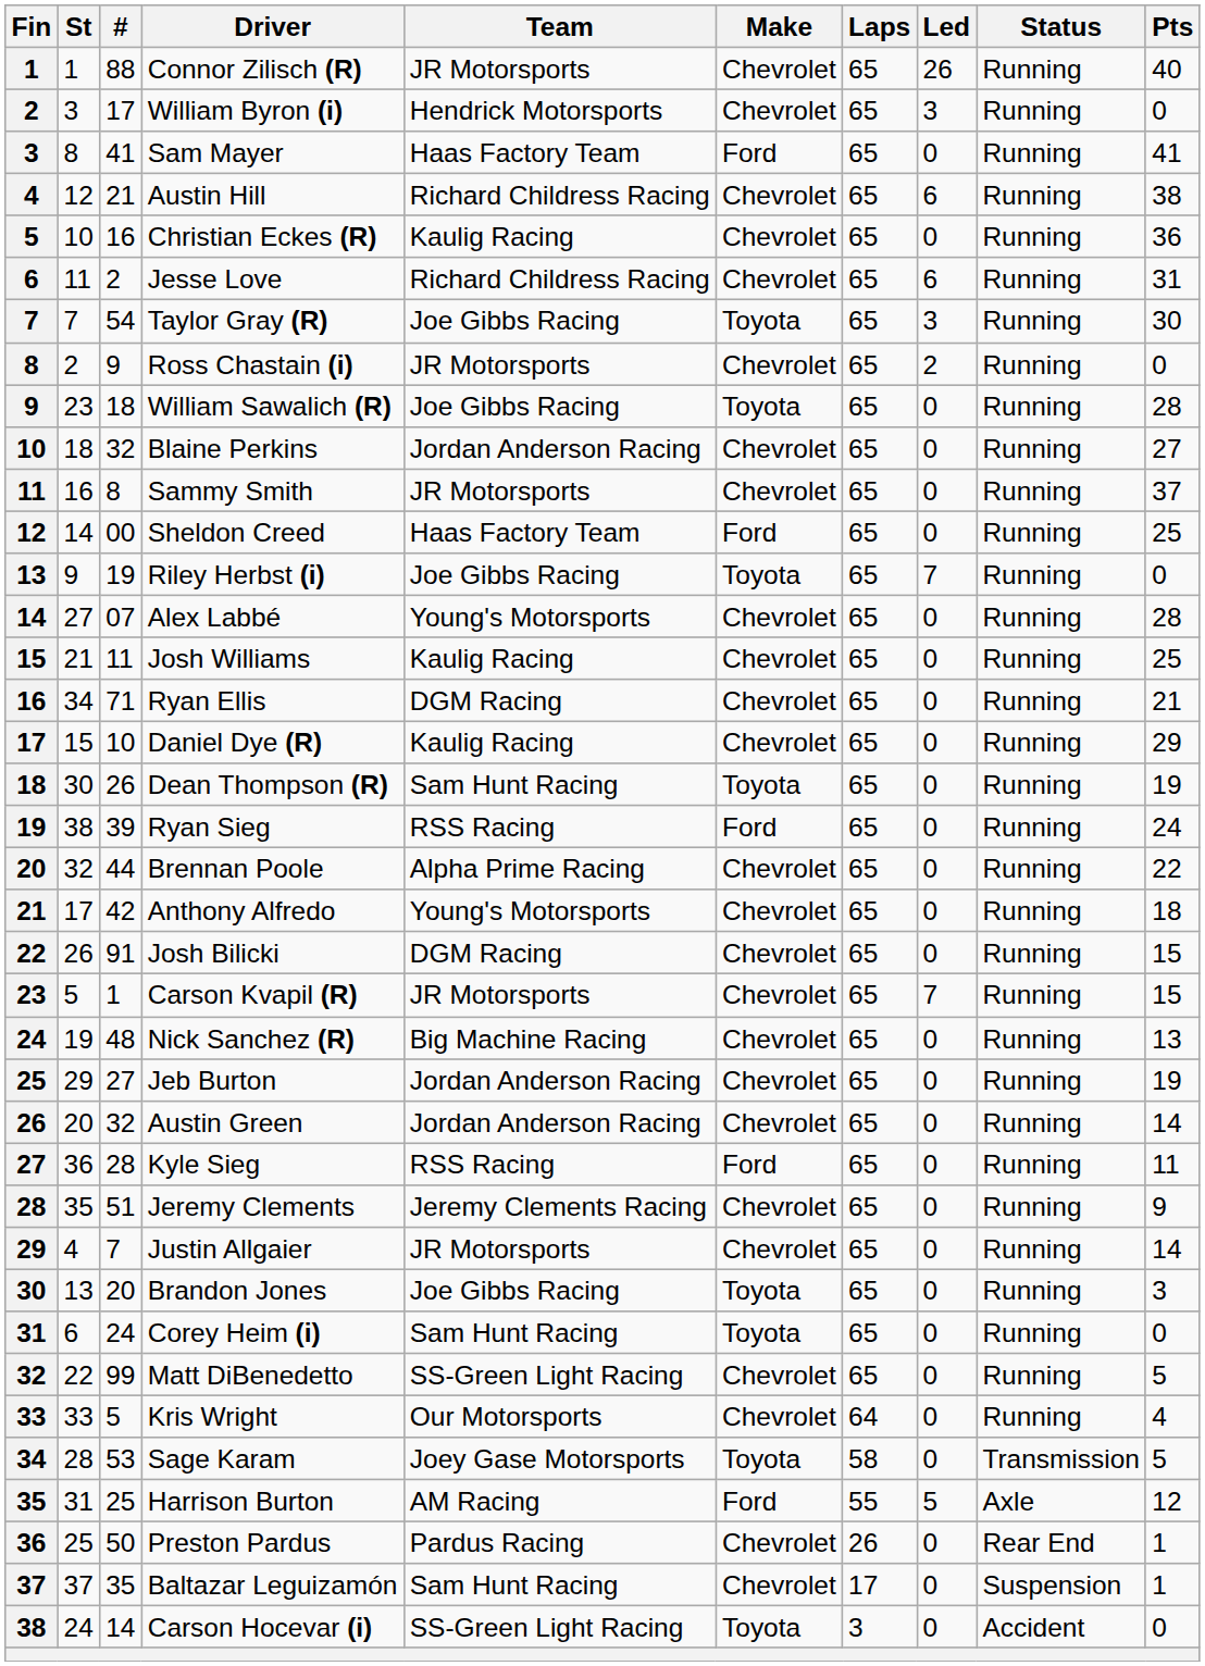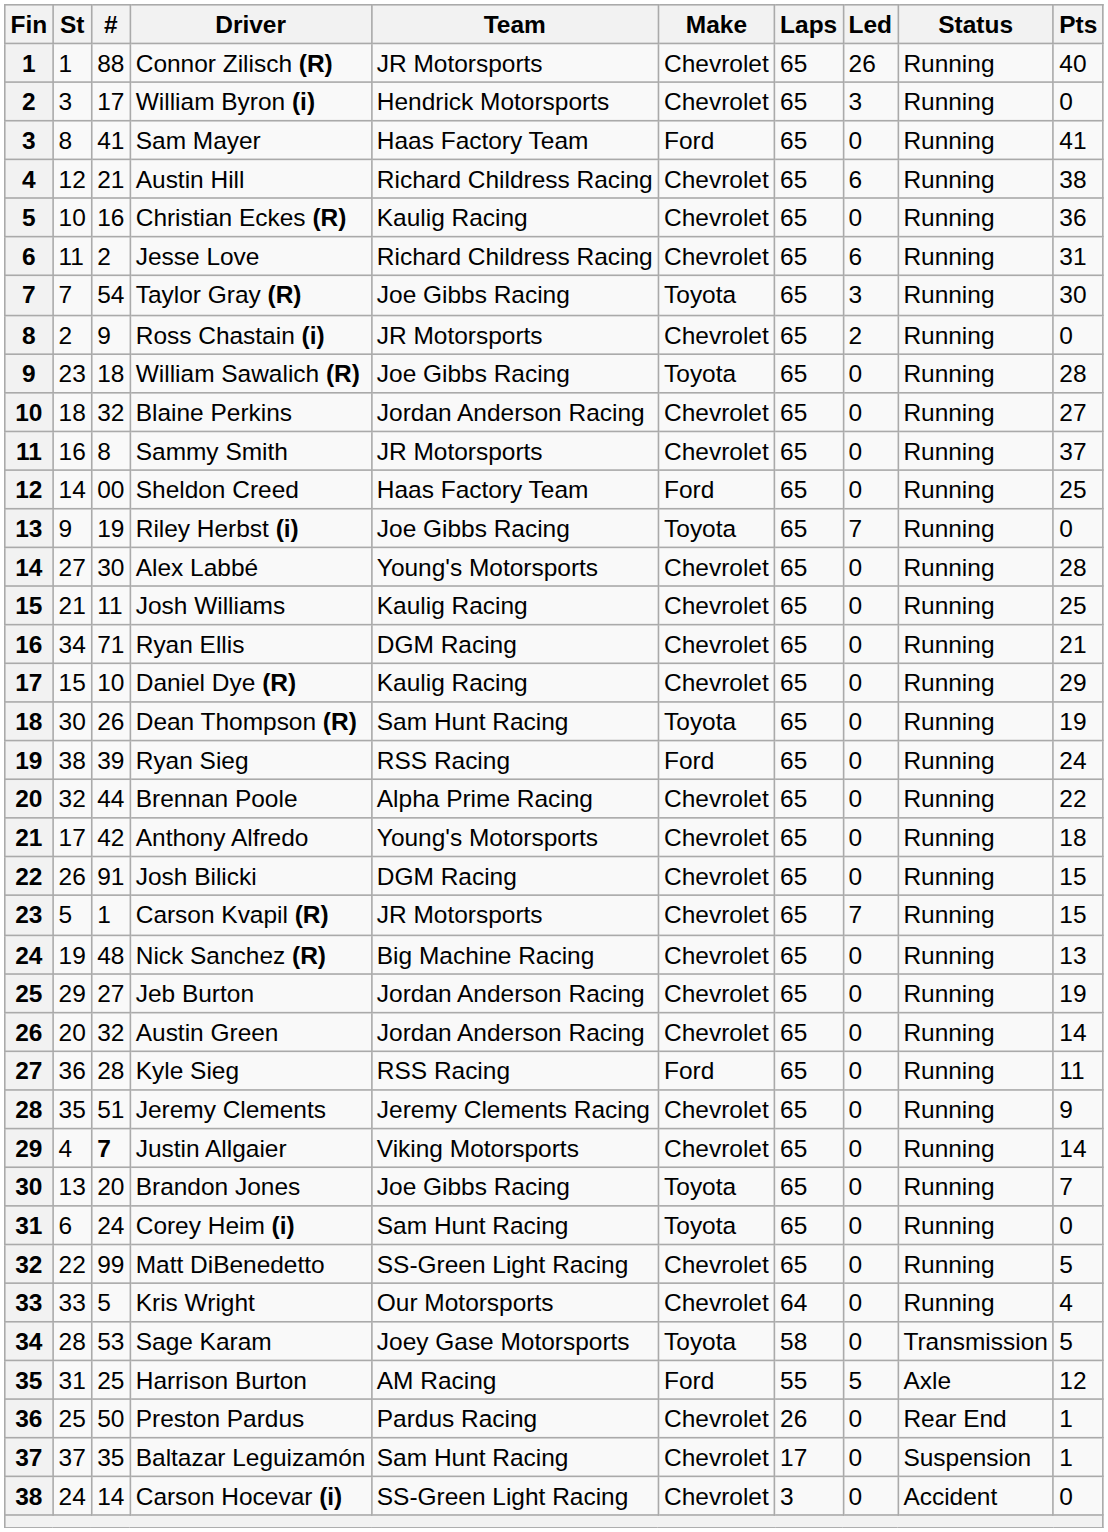Alex Labbé | #: 07 -> 30
Justin Allgaier | #: normal -> bold
Justin Allgaier | Team: JR Motorsports -> Viking Motorsports
Brandon Jones | Pts: 3 -> 7
Carson Hocevar (i) | Make: Toyota -> Chevrolet
